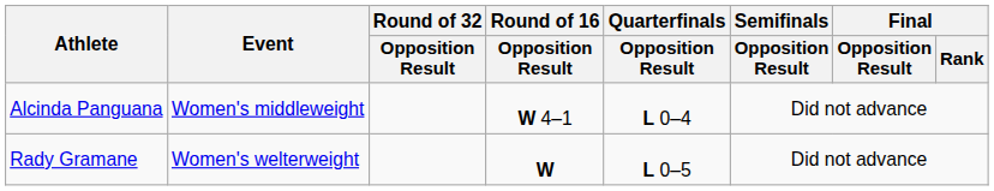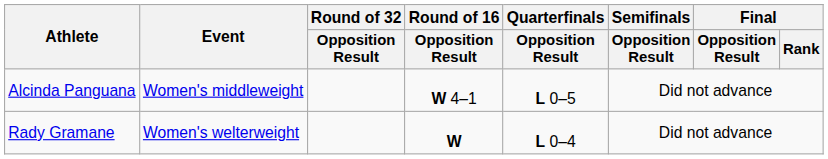Alcinda Panguana | Quarterfinals / Opposition Result: L 0–4 -> L 0–5
Rady Gramane | Quarterfinals / Opposition Result: L 0–5 -> L 0–4
